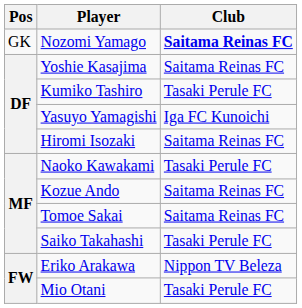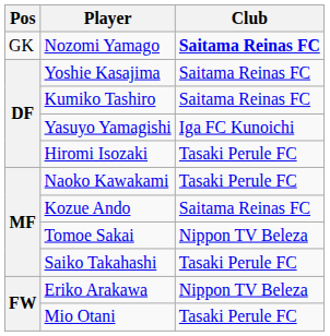Kumiko Tashiro | Club: Tasaki Perule FC -> Saitama Reinas FC
Hiromi Isozaki | Club: Saitama Reinas FC -> Tasaki Perule FC
Tomoe Sakai | Club: Saitama Reinas FC -> Nippon TV Beleza
